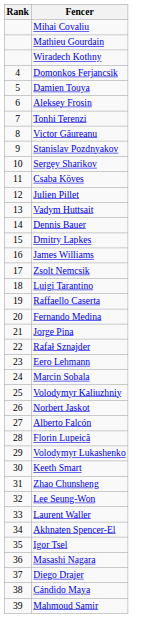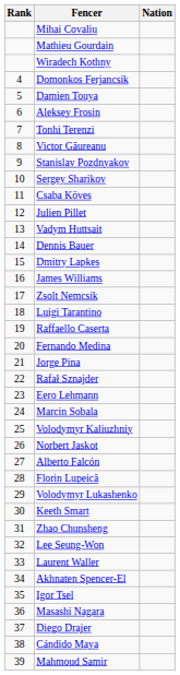+ column: Nation
